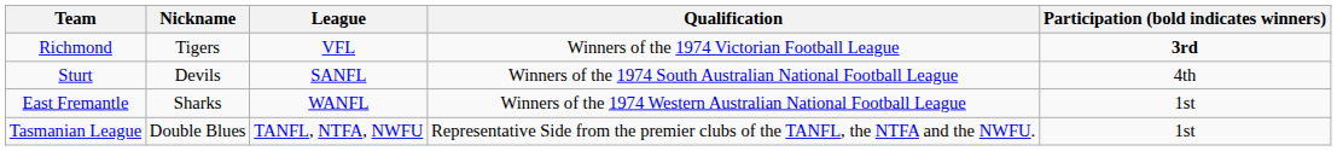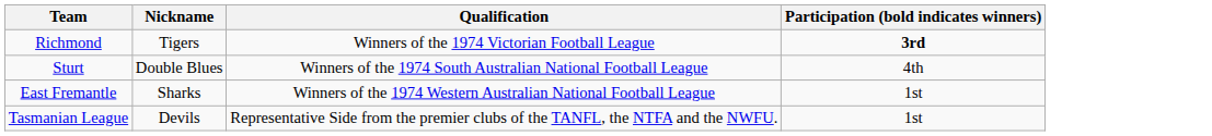- column: League | VFL | SANFL | WANFL | TANFL, NTFA, NWFU
Sturt | Nickname: Devils -> Double Blues
Tasmanian League | Nickname: Double Blues -> Devils
